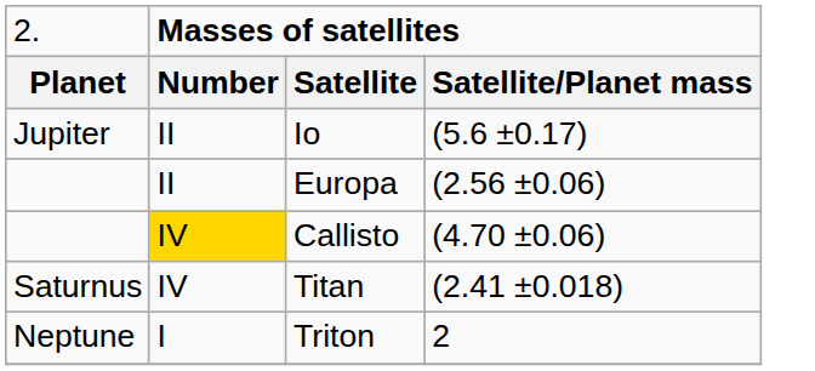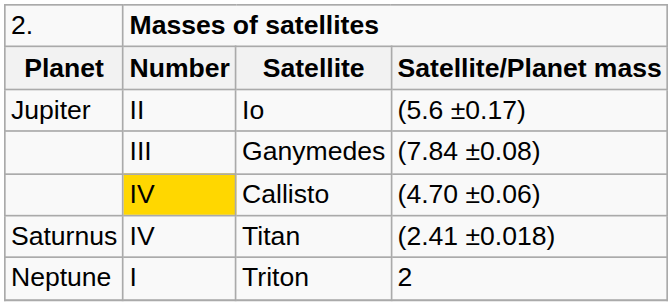- row: II | Europa | (2.56 ±0.06)
+ row: III | Ganymedes | (7.84 ±0.08)
